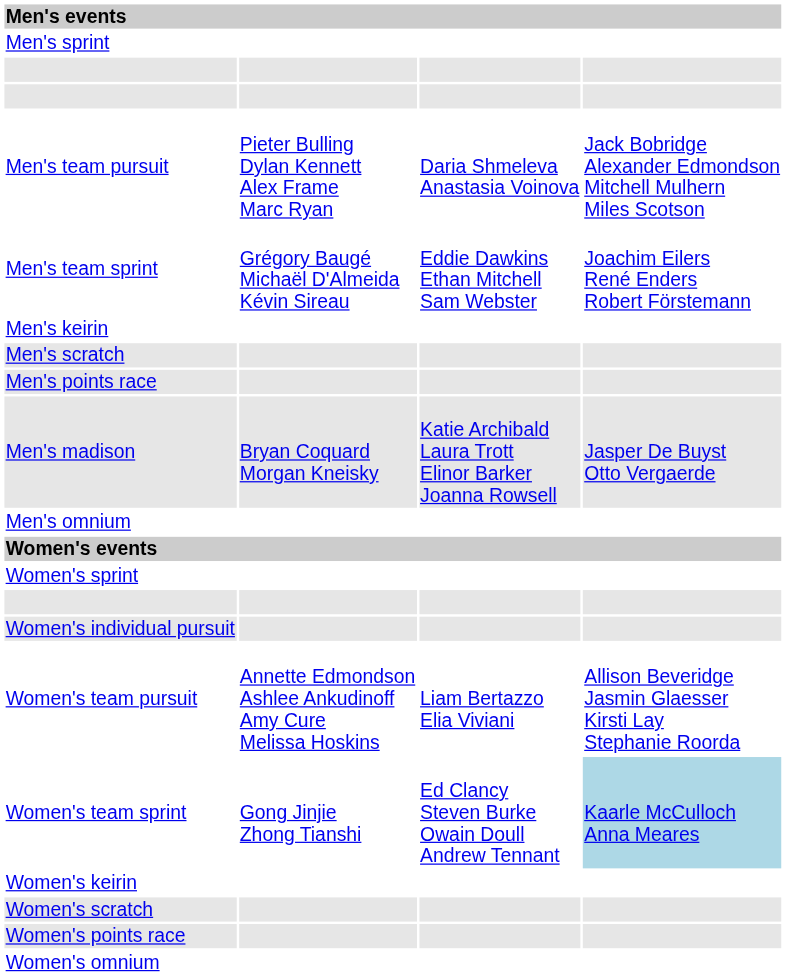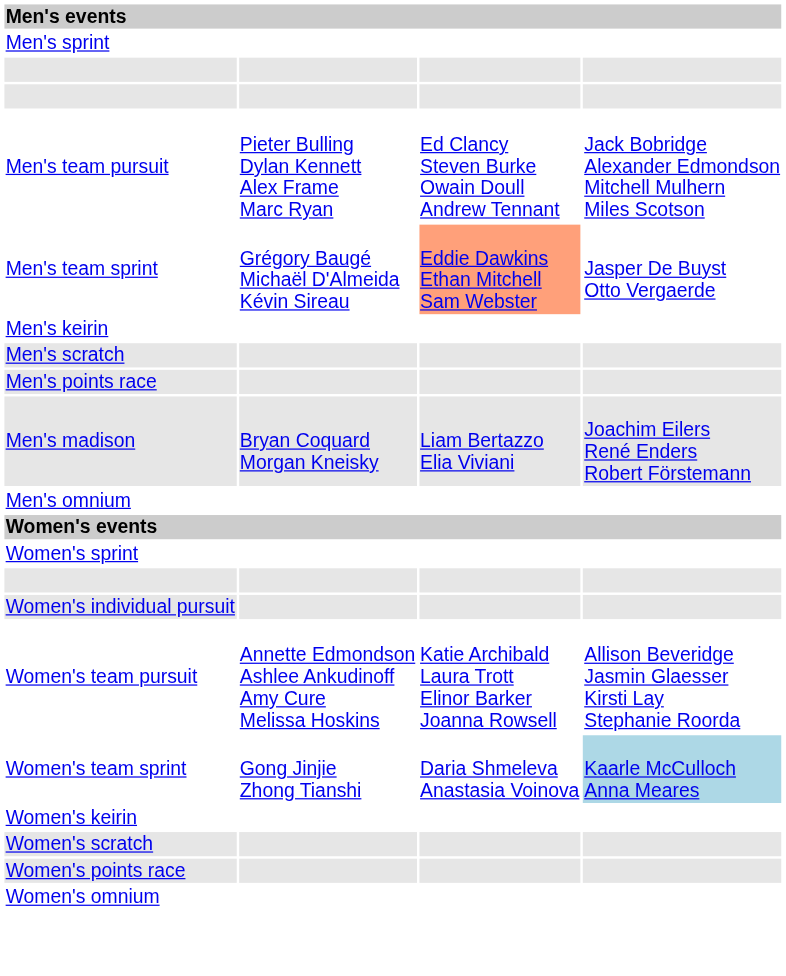Men's team pursuit | column 3: Daria Shmeleva Anastasia Voinova -> Ed Clancy Steven Burke Owain Doull Andrew Tennant
Men's team sprint | column 3: no background -> lightsalmon background
Men's team sprint | column 4: Joachim Eilers René Enders Robert Förstemann -> Jasper De Buyst Otto Vergaerde
Men's madison | column 3: Katie Archibald Laura Trott Elinor Barker Joanna Rowsell -> Liam Bertazzo Elia Viviani
Men's madison | column 4: Jasper De Buyst Otto Vergaerde -> Joachim Eilers René Enders Robert Förstemann
Women's team pursuit | column 3: Liam Bertazzo Elia Viviani -> Katie Archibald Laura Trott Elinor Barker Joanna Rowsell
Women's team sprint | column 3: Ed Clancy Steven Burke Owain Doull Andrew Tennant -> Daria Shmeleva Anastasia Voinova
